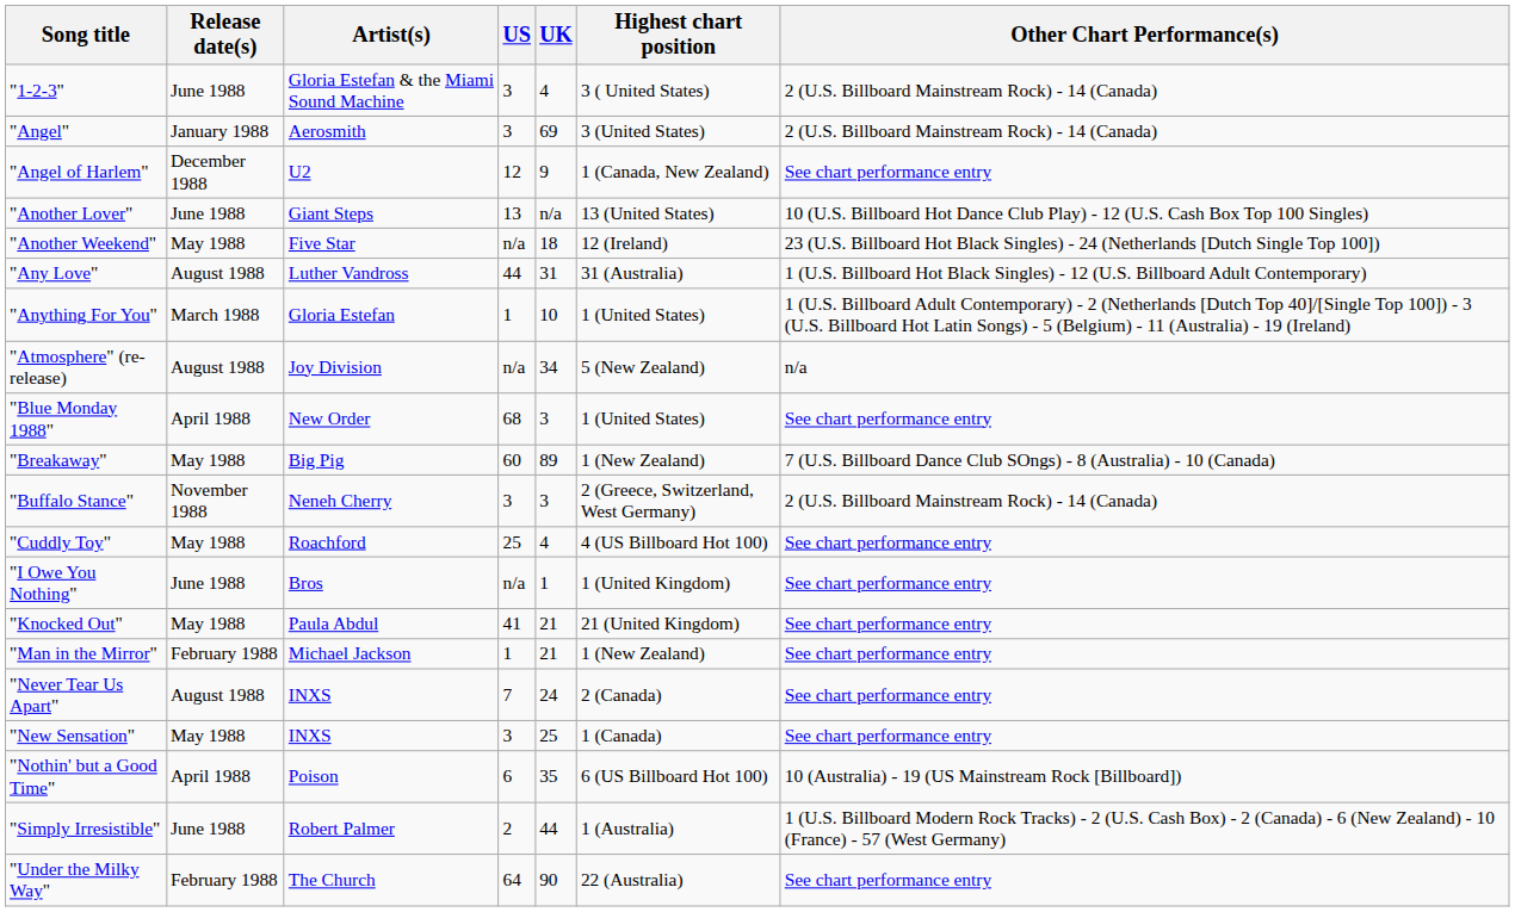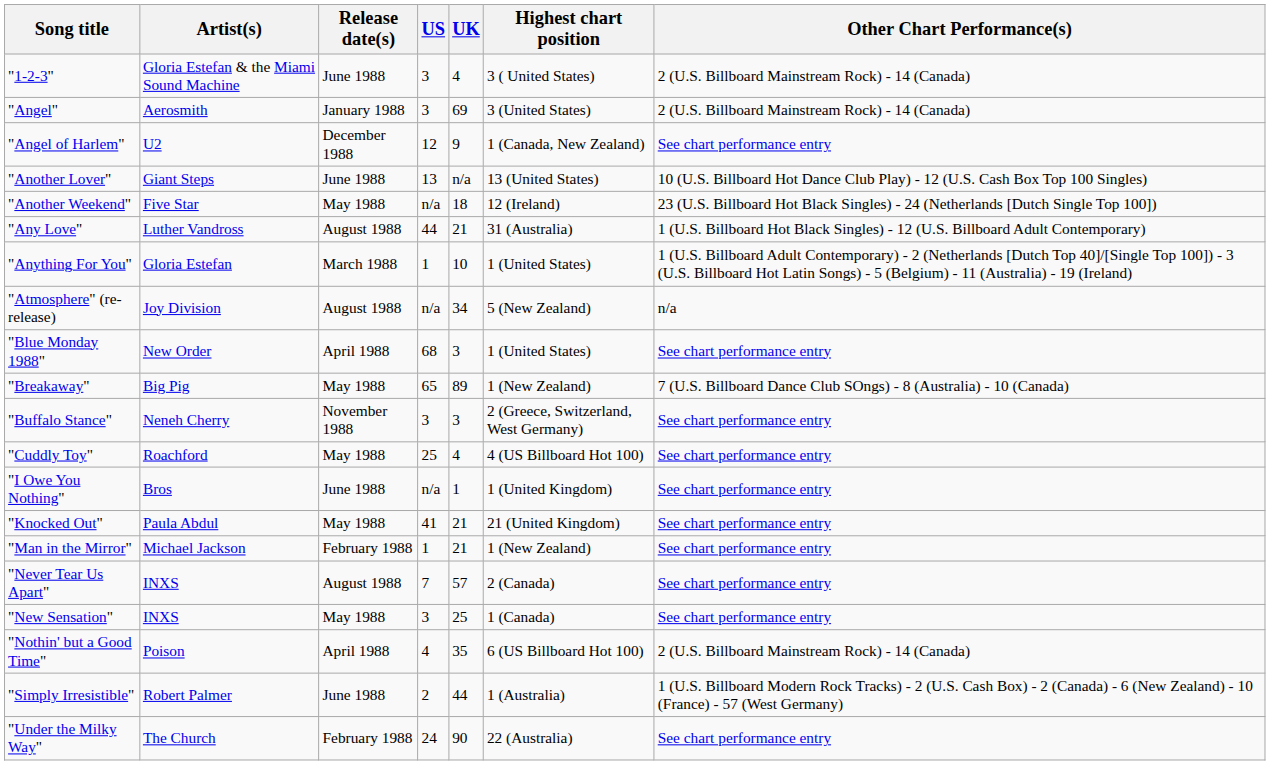columns swapped: Artist(s) <-> Release date(s)
"Any Love" | UK: 31 -> 21
"Breakaway" | US: 60 -> 65
"Buffalo Stance" | Other Chart Performance(s): 2 (U.S. Billboard Mainstream Rock) - 14 (Canada) -> See chart performance entry
"Never Tear Us Apart" | UK: 24 -> 57
"Nothin' but a Good Time" | US: 6 -> 4
"Nothin' but a Good Time" | Other Chart Performance(s): 10 (Australia) - 19 (US Mainstream Rock [Billboard]) -> 2 (U.S. Billboard Mainstream Rock) - 14 (Canada)
"Under the Milky Way" | US: 64 -> 24
